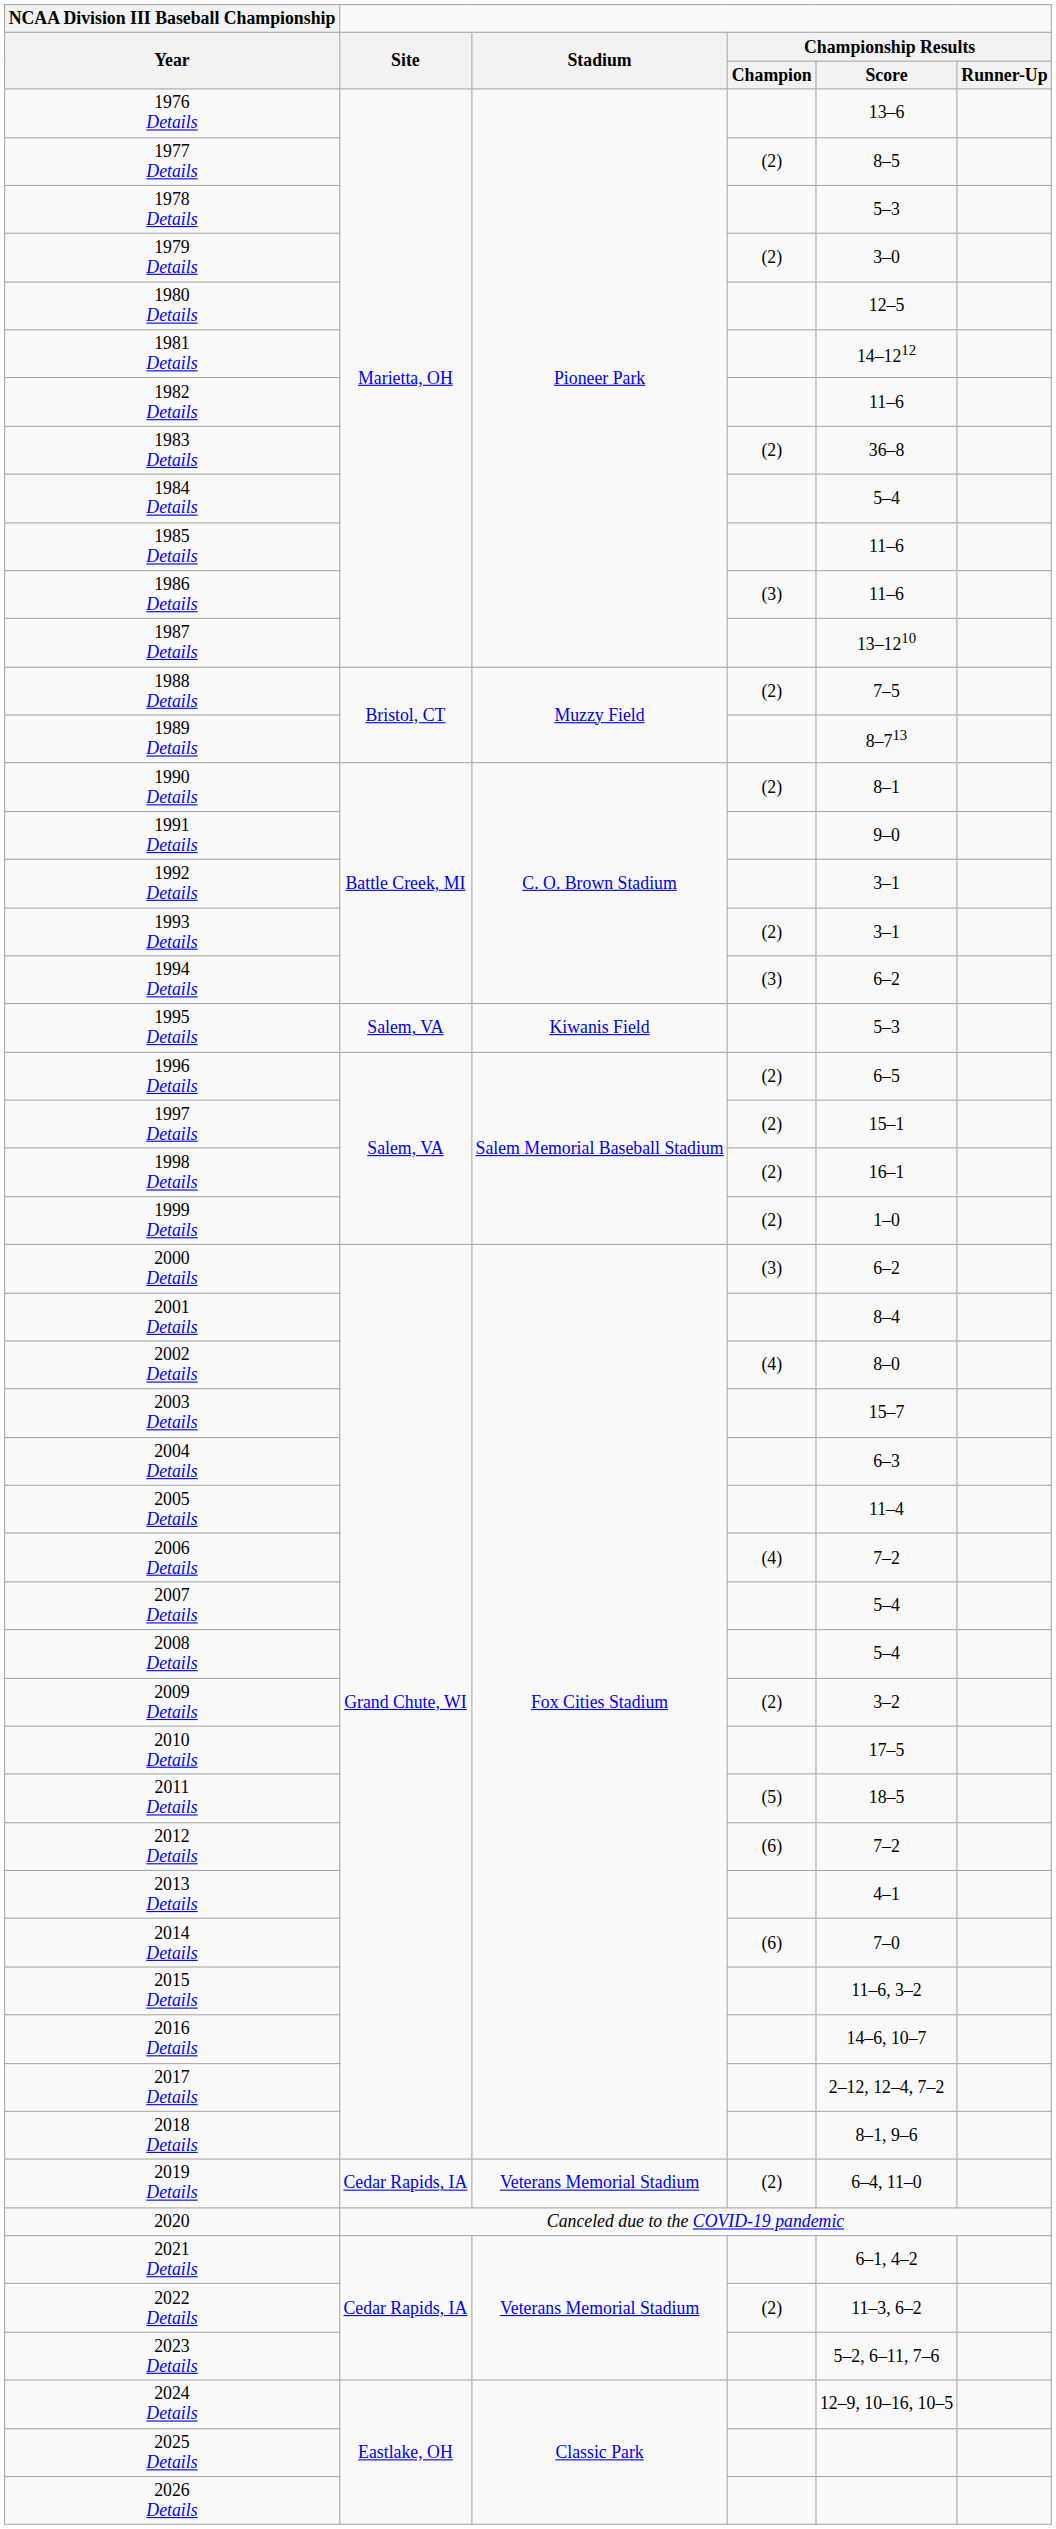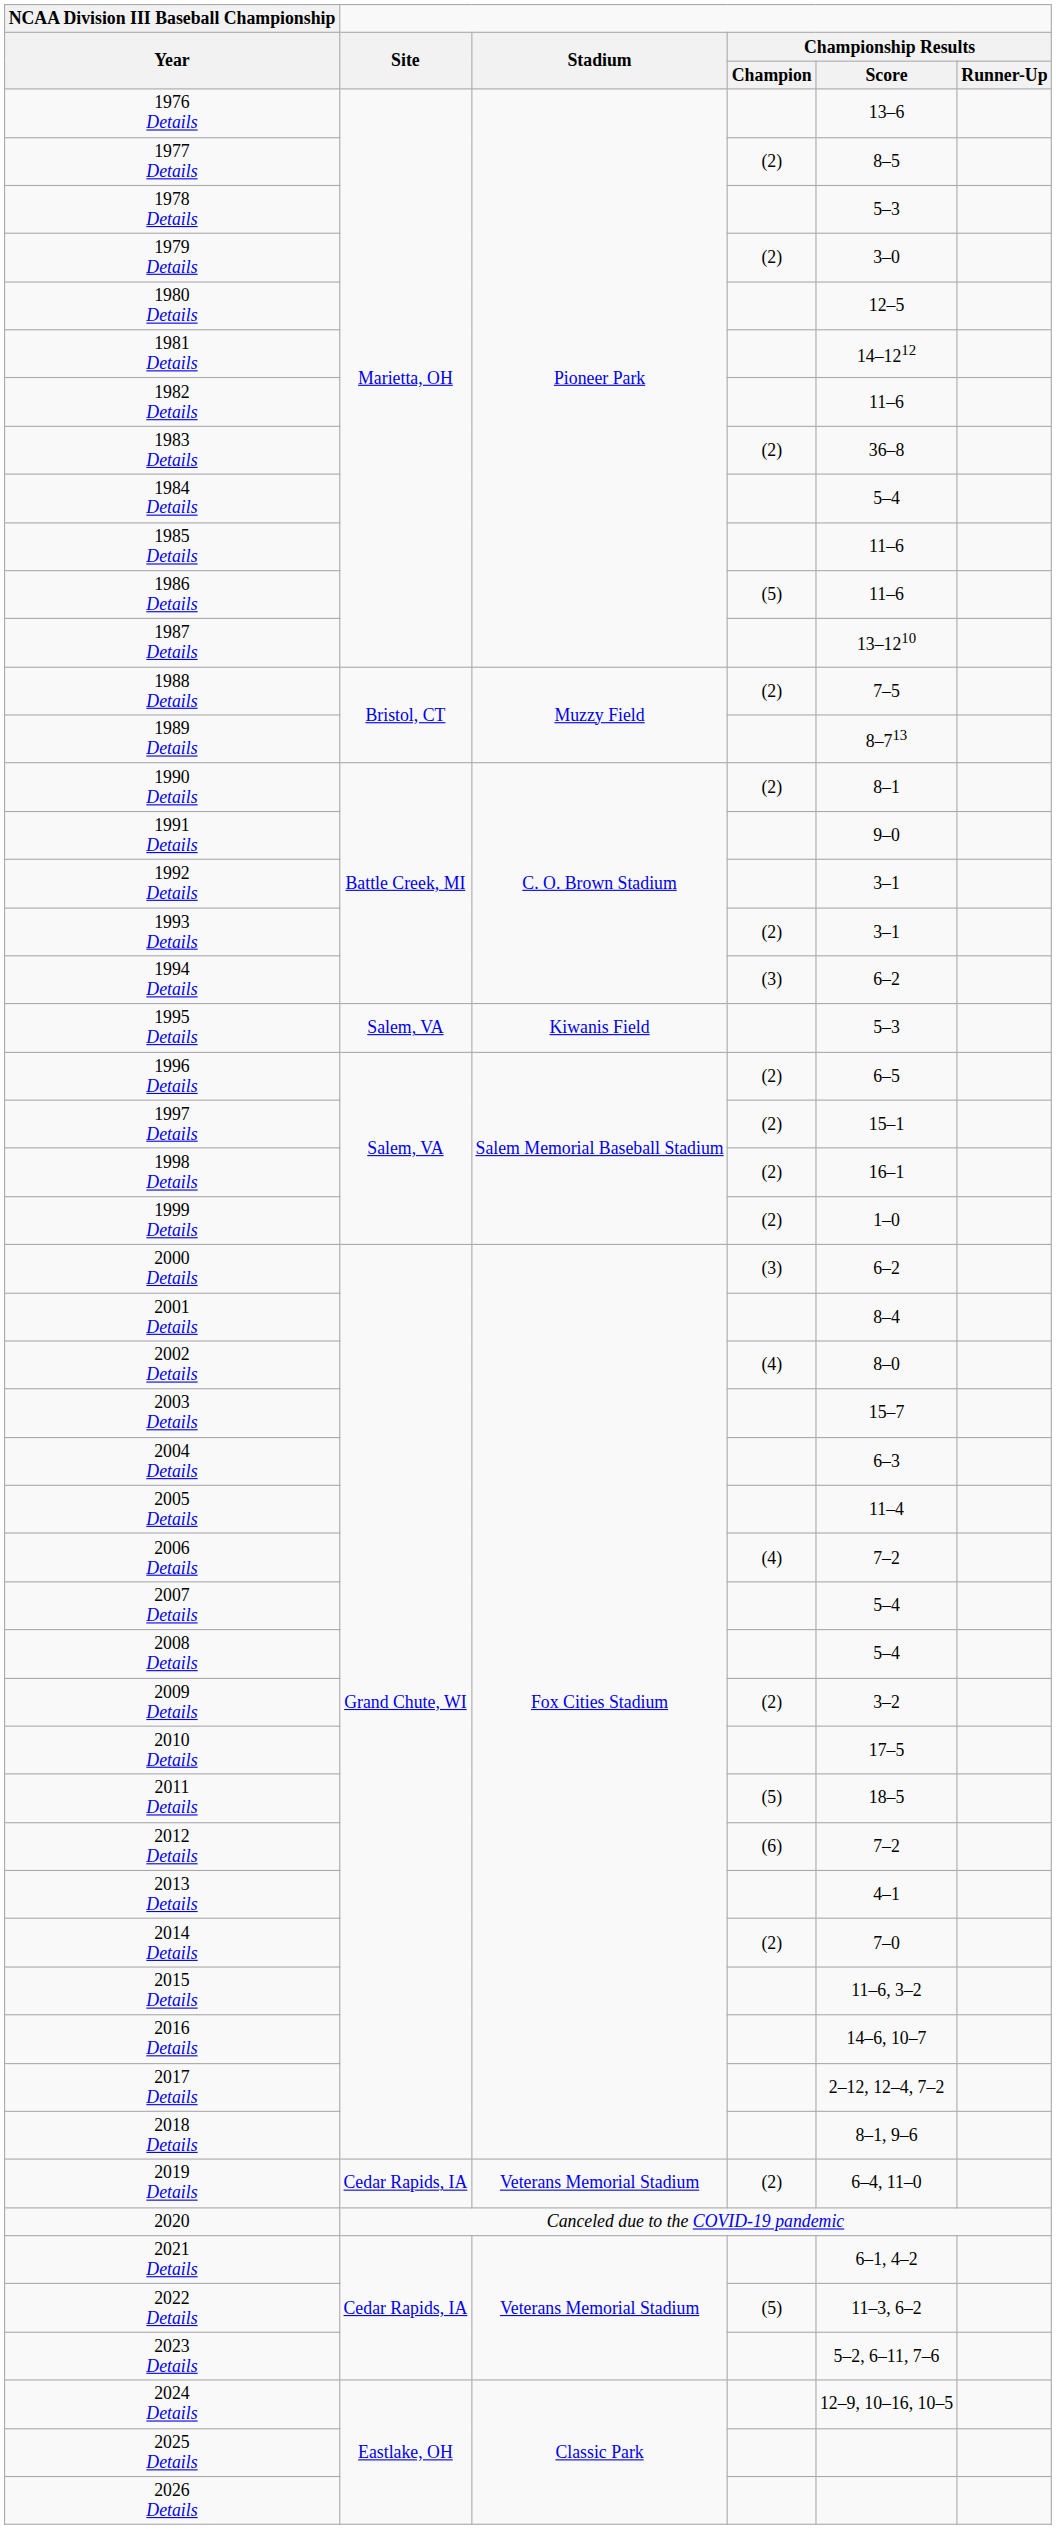1986 Details | Championship Results / Champion: (3) -> (5)
2014 Details | Championship Results / Champion: (6) -> (2)
2022 Details | Championship Results / Champion: (2) -> (5)
